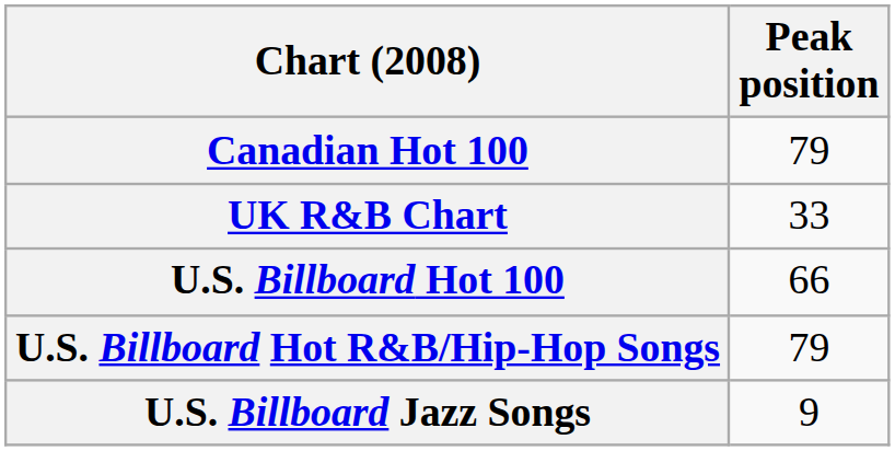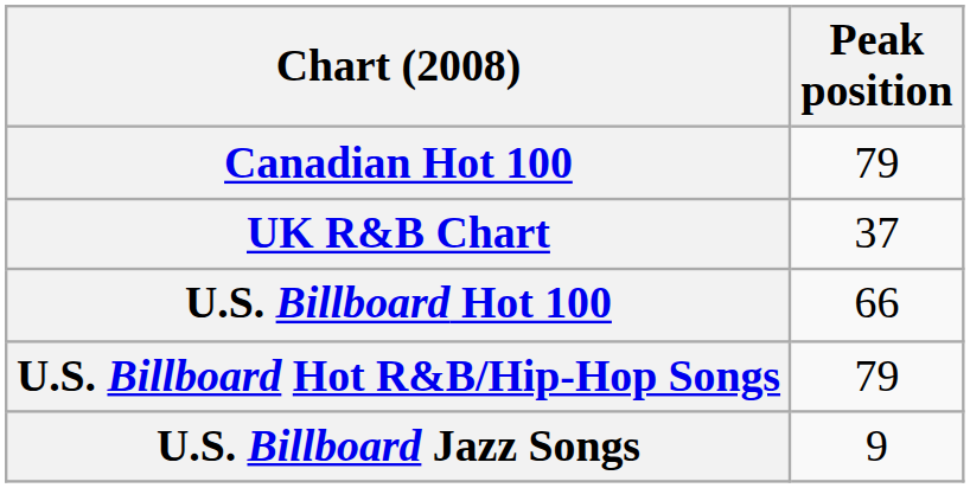UK R&B Chart | Peak position: 33 -> 37
